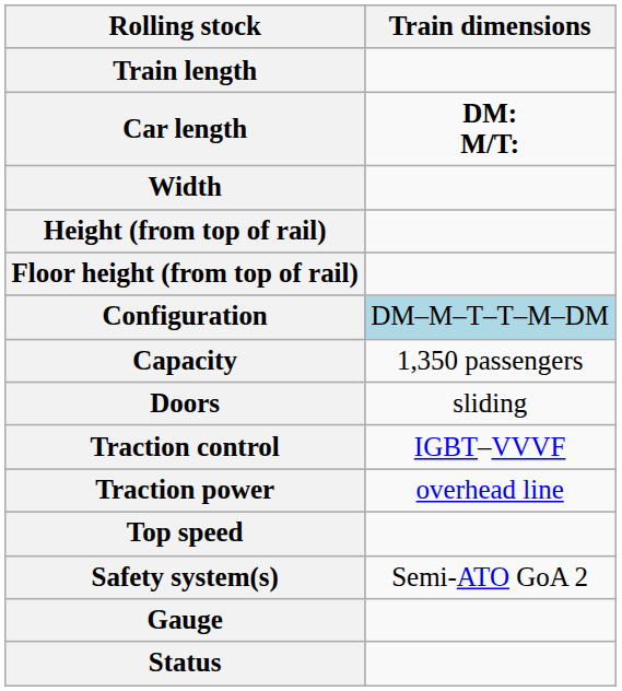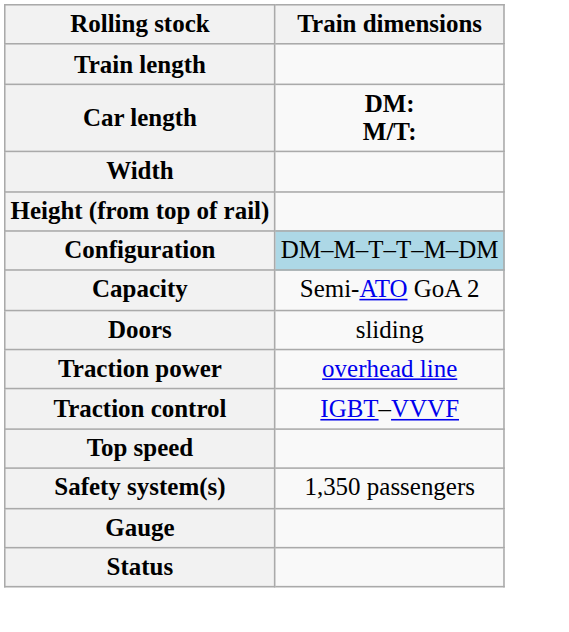- row: Floor height (from top of rail)
Capacity | Train dimensions: 1,350 passengers -> Semi-ATO GoA 2
rows swapped: Traction power <-> Traction control
Safety system(s) | Train dimensions: Semi-ATO GoA 2 -> 1,350 passengers
